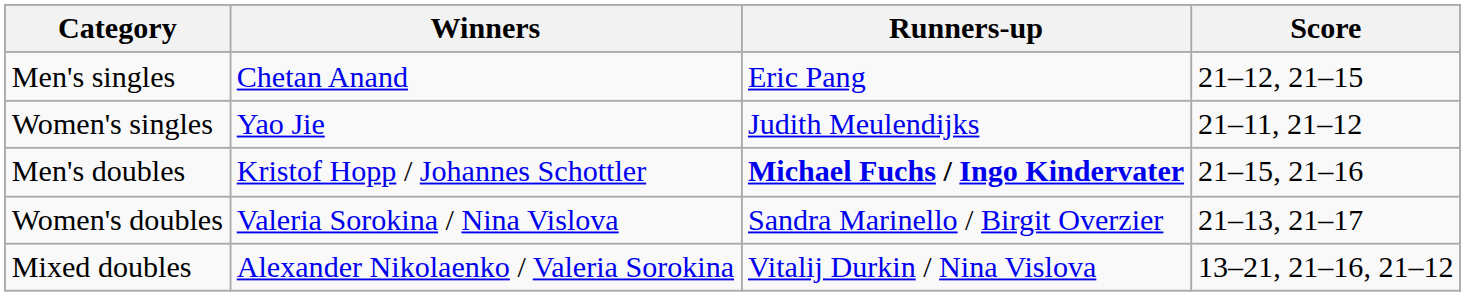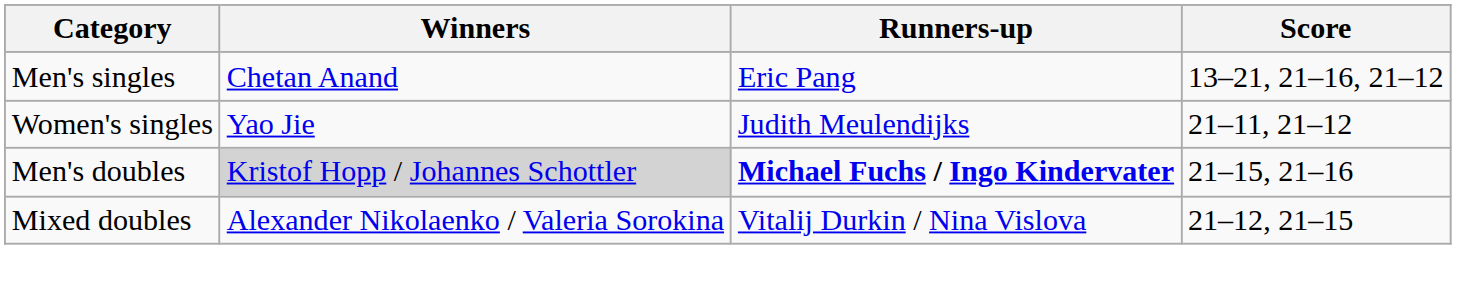Men's singles | Score: 21–12, 21–15 -> 13–21, 21–16, 21–12
Men's doubles | Winners: no background -> lightgrey background
- row: Women's doubles | Valeria Sorokina / Nina Vislova | Sandra Marinello / Birgit Overzier | 21–13, 21–17
Mixed doubles | Score: 13–21, 21–16, 21–12 -> 21–12, 21–15
